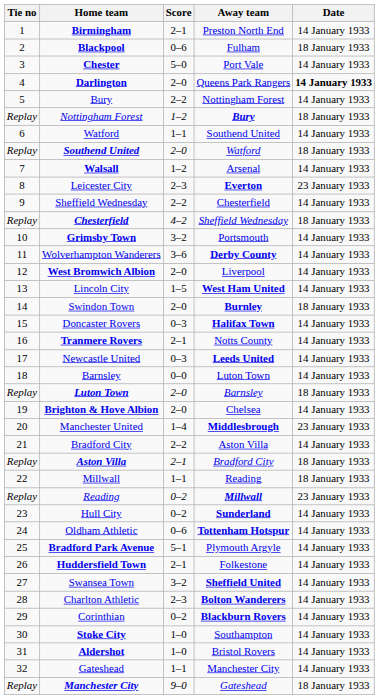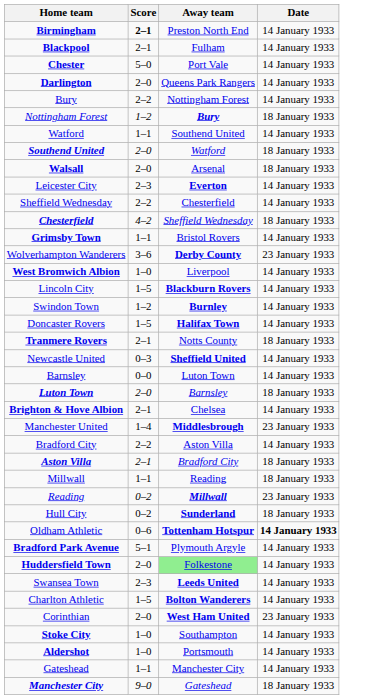- column: Tie no | 1 | 2 | 3 | 4 | 5 | Replay | 6 | Replay | 7 | 8 | 9 | Replay | 10 | 11 | 12 | 13 | 14 | 15 | 16 | 17 | 18 | Replay | 19 | 20 | 21 | Replay | 22 | Replay | 23 | 24 | 25 | 26 | 27 | 28 | 29 | 30 | 31 | 32 | Replay
Birmingham | Score: normal -> bold
Blackpool | Score: 0–6 -> 2–1
Blackpool | Date: 18 January 1933 -> 14 January 1933
Darlington | Date: bold -> normal
Walsall | Score: 1–2 -> 2–0
Walsall | Date: 14 January 1933 -> 18 January 1933
Leicester City | Date: 23 January 1933 -> 14 January 1933
Grimsby Town | Score: 3–2 -> 1–1
Grimsby Town | Away team: Portsmouth -> Bristol Rovers
Wolverhampton Wanderers | Date: 14 January 1933 -> 23 January 1933
West Bromwich Albion | Score: 2–0 -> 1–0
Lincoln City | Away team: West Ham United -> Blackburn Rovers
Swindon Town | Score: 2–0 -> 1–2
Swindon Town | Date: 18 January 1933 -> 14 January 1933
Doncaster Rovers | Score: 0–3 -> 1–5
Tranmere Rovers | Date: 14 January 1933 -> 18 January 1933
Newcastle United | Away team: Leeds United -> Sheffield United
Brighton & Hove Albion | Score: 2–0 -> 2–1
Hull City | Date: 14 January 1933 -> 18 January 1933
Oldham Athletic | Date: normal -> bold
Huddersfield Town | Score: 2–1 -> 2–0
Huddersfield Town | Away team: no background -> lightgreen background
Swansea Town | Score: 3–2 -> 2–3
Swansea Town | Away team: Sheffield United -> Leeds United
Charlton Athletic | Score: 2–3 -> 1–5
Corinthian | Score: 0–2 -> 2–0
Corinthian | Away team: Blackburn Rovers -> West Ham United
Corinthian | Date: 14 January 1933 -> 23 January 1933
Aldershot | Away team: Bristol Rovers -> Portsmouth
